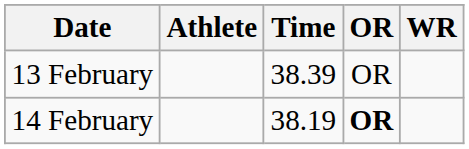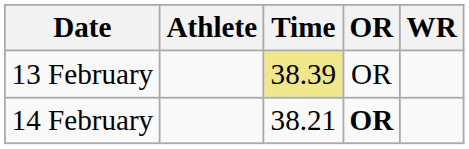13 February | Time: no background -> khaki background
14 February | Time: 38.19 -> 38.21
